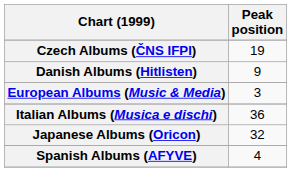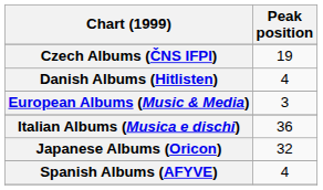Danish Albums (Hitlisten) | Peak position: 9 -> 4
